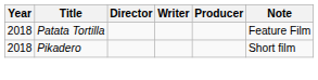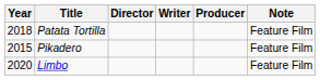Pikadero | Year: 2018 -> 2015
Pikadero | Note: Short film -> Feature Film
+ row: 2020 | Limbo | Feature Film
